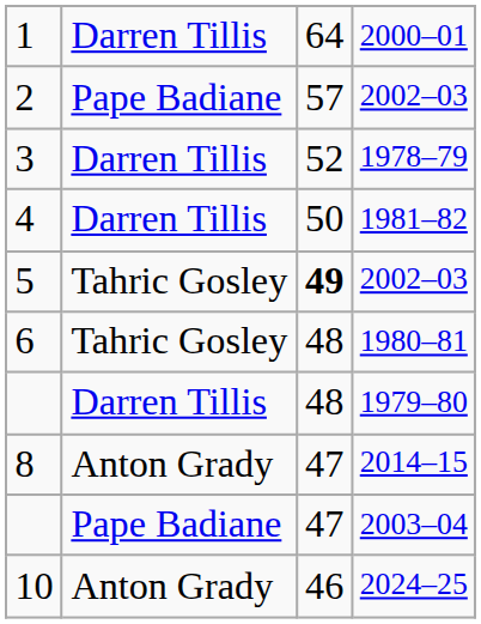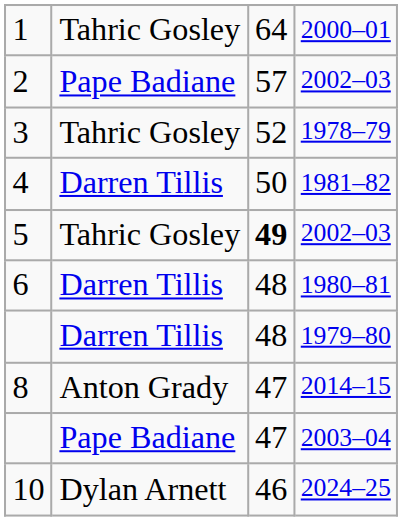1 | column 2: Darren Tillis -> Tahric Gosley
3 | column 2: Darren Tillis -> Tahric Gosley
6 | column 2: Tahric Gosley -> Darren Tillis
10 | column 2: Anton Grady -> Dylan Arnett
